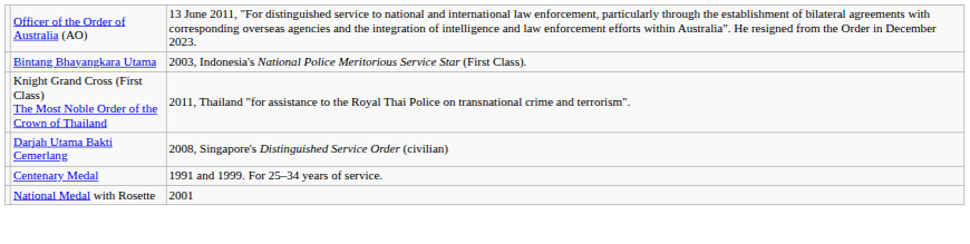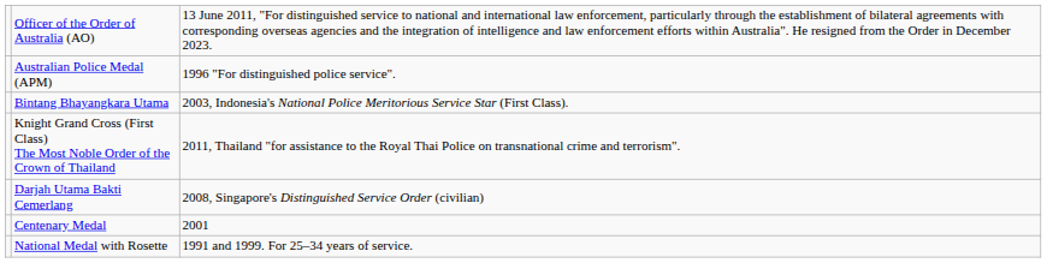+ row: Australian Police Medal (APM) | 1996 "For distinguished police service".
Centenary Medal | column 3: 1991 and 1999. For 25–34 years of service. -> 2001
National Medal with Rosette | column 3: 2001 -> 1991 and 1999. For 25–34 years of service.
